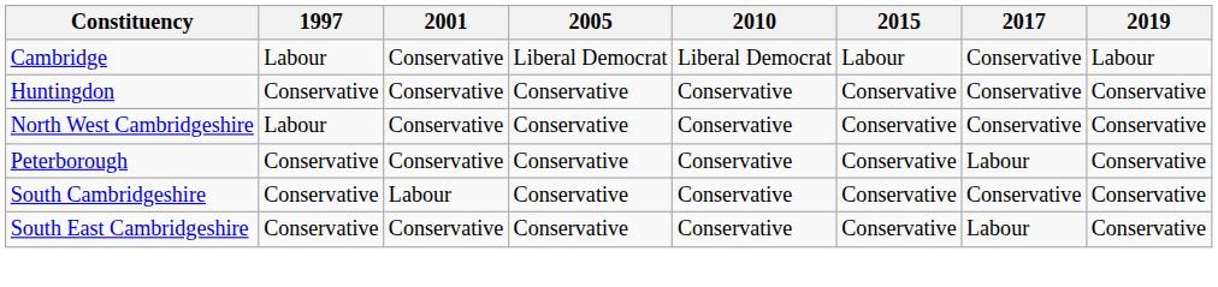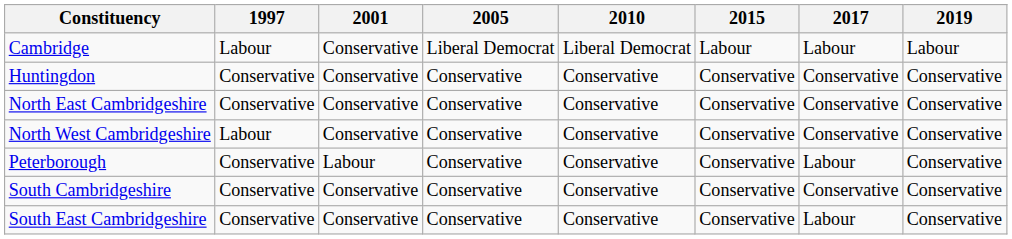Cambridge | 2017: Conservative -> Labour
+ row: North East Cambridgeshire | Conservative | Conservative | Conservative | Conservative | Conservative | Conservative | Conservative
Peterborough | 2001: Conservative -> Labour
South Cambridgeshire | 2001: Labour -> Conservative
